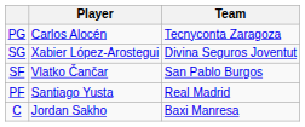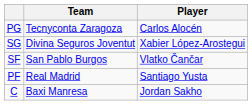columns swapped: Player <-> Team
